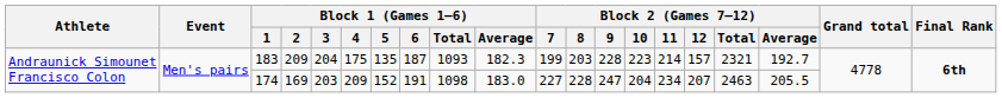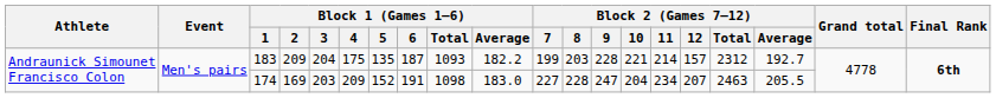183 | Block 1 (Games 1–6) / Average: 182.3 -> 182.2
183 | Block 2 (Games 7–12) / 10: 223 -> 221
183 | Block 2 (Games 7–12) / Total: 2321 -> 2312
